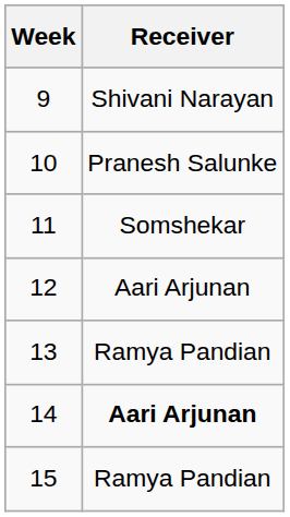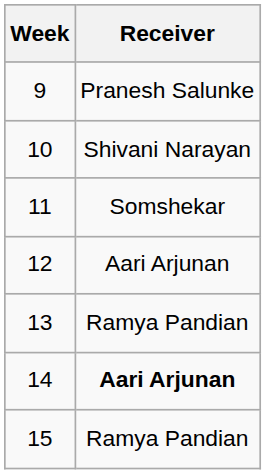9 | Receiver: Shivani Narayan -> Pranesh Salunke
10 | Receiver: Pranesh Salunke -> Shivani Narayan
